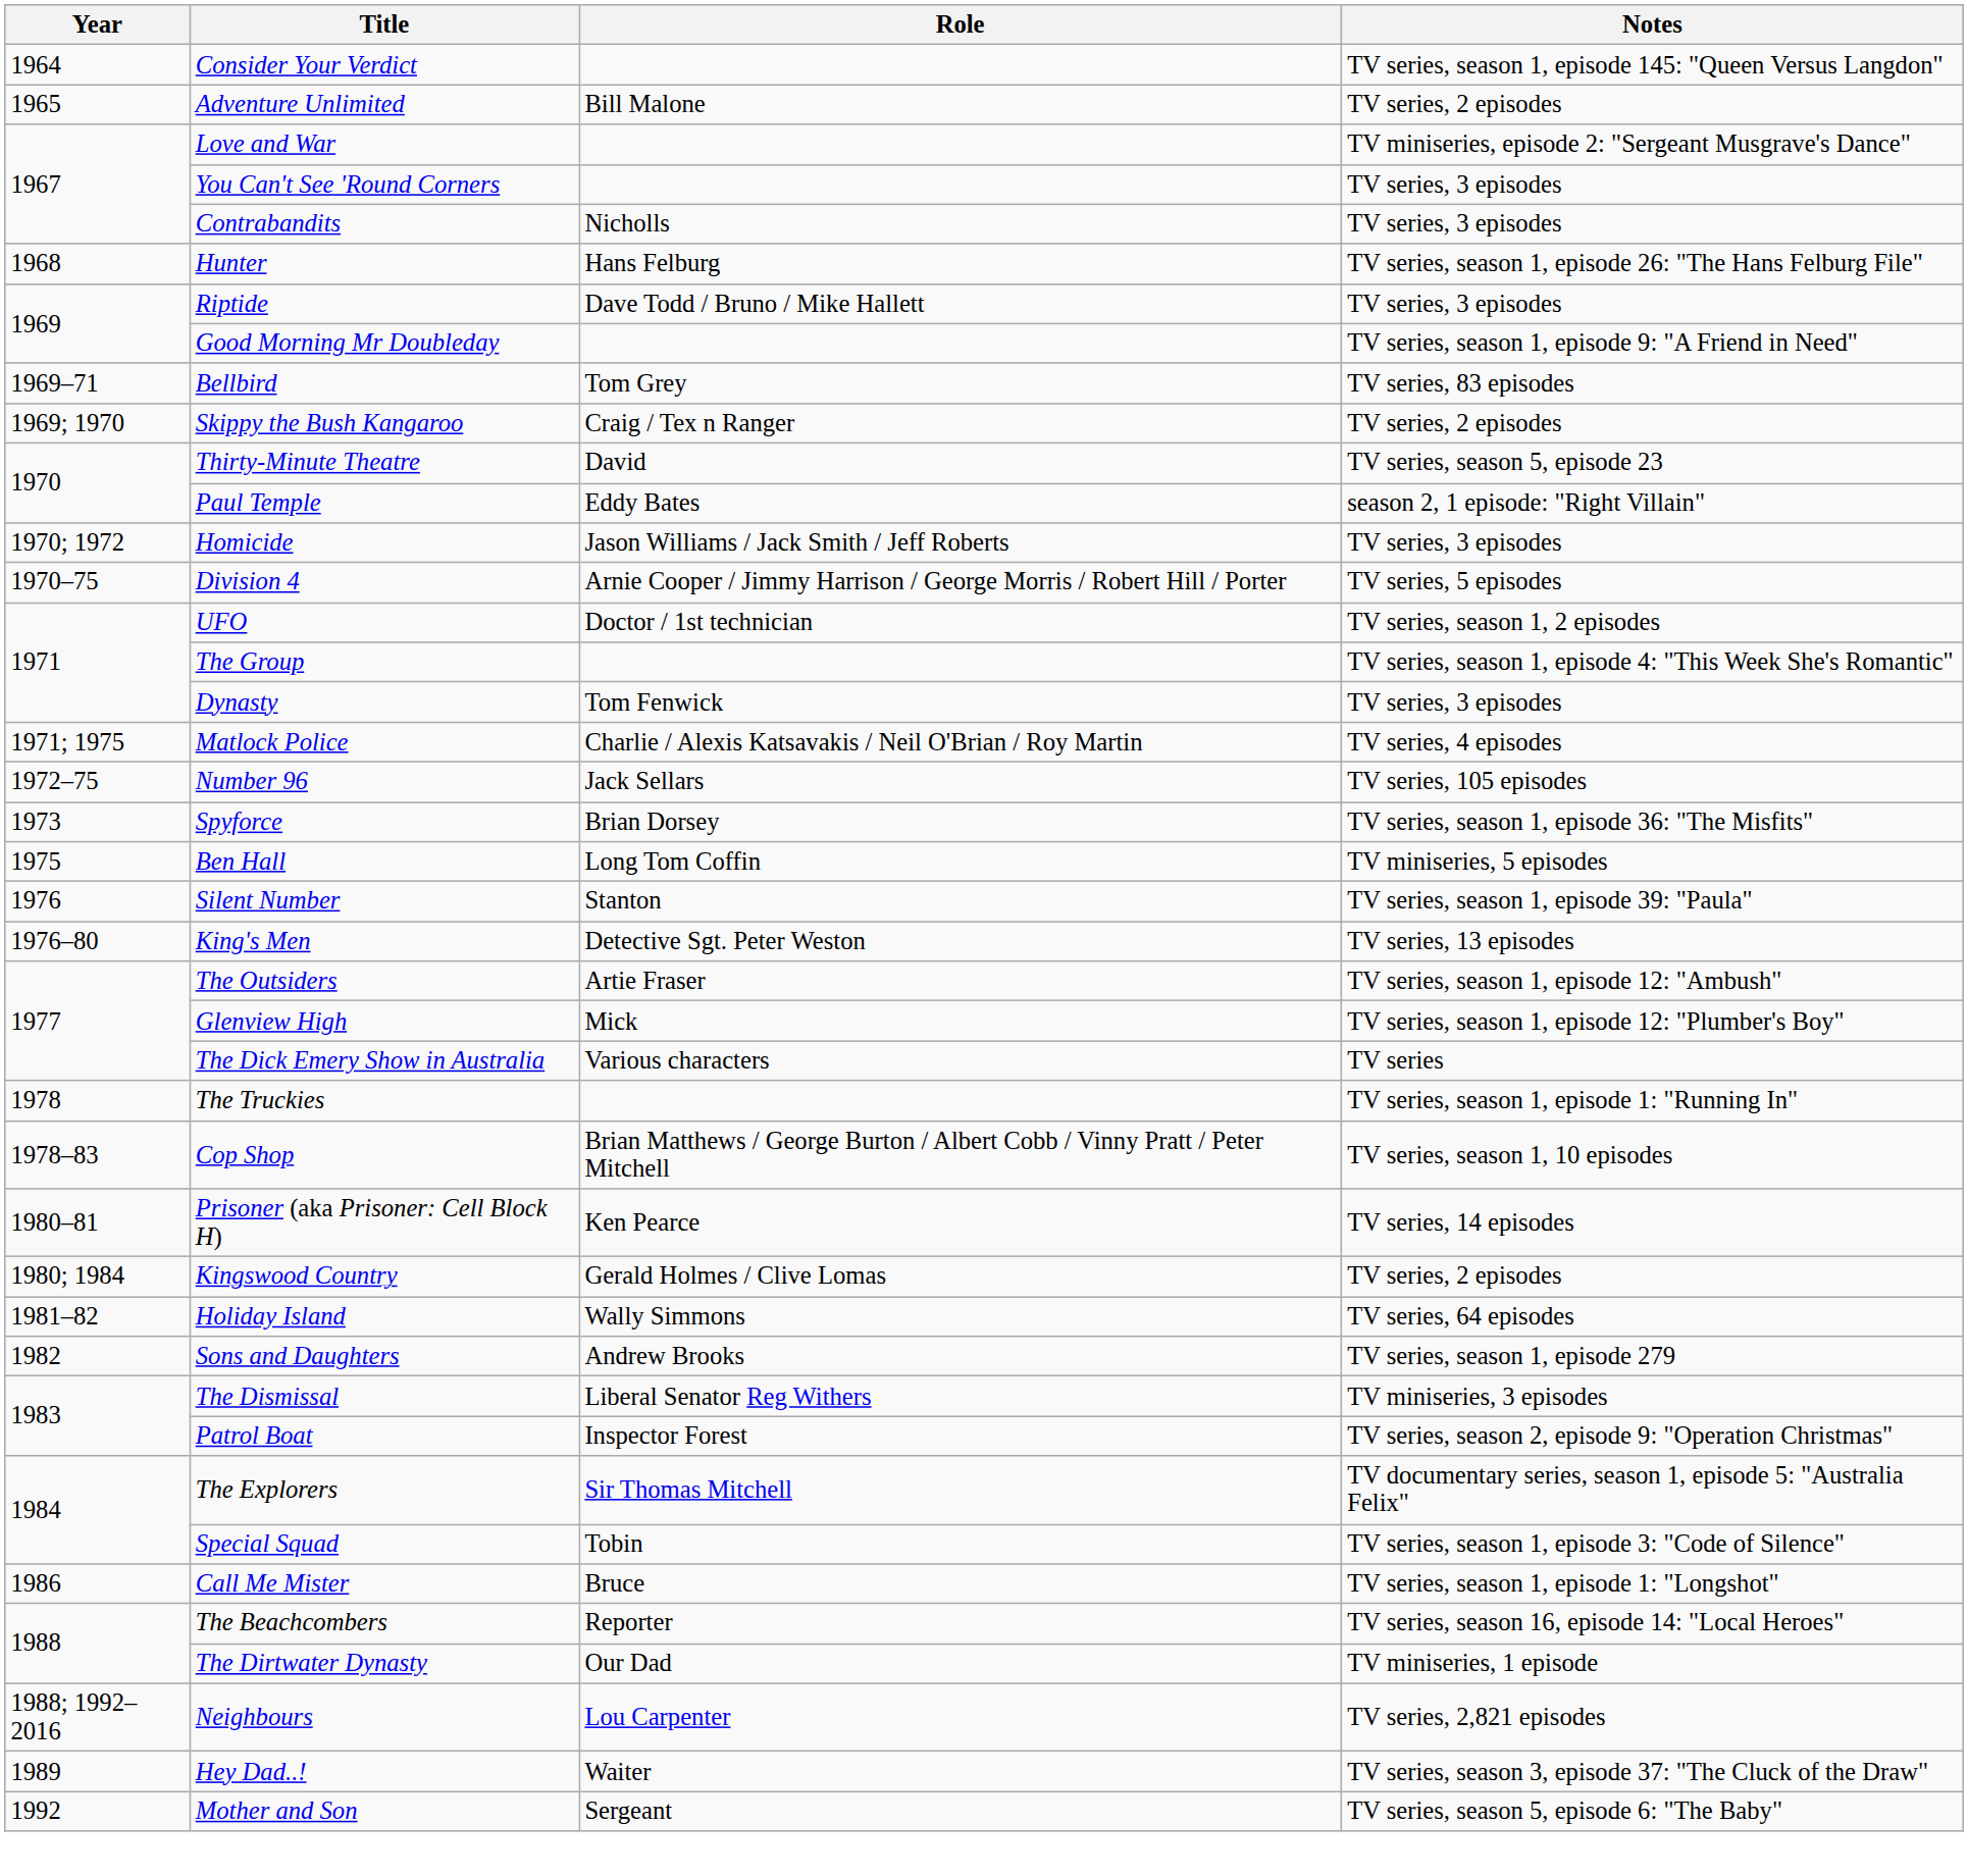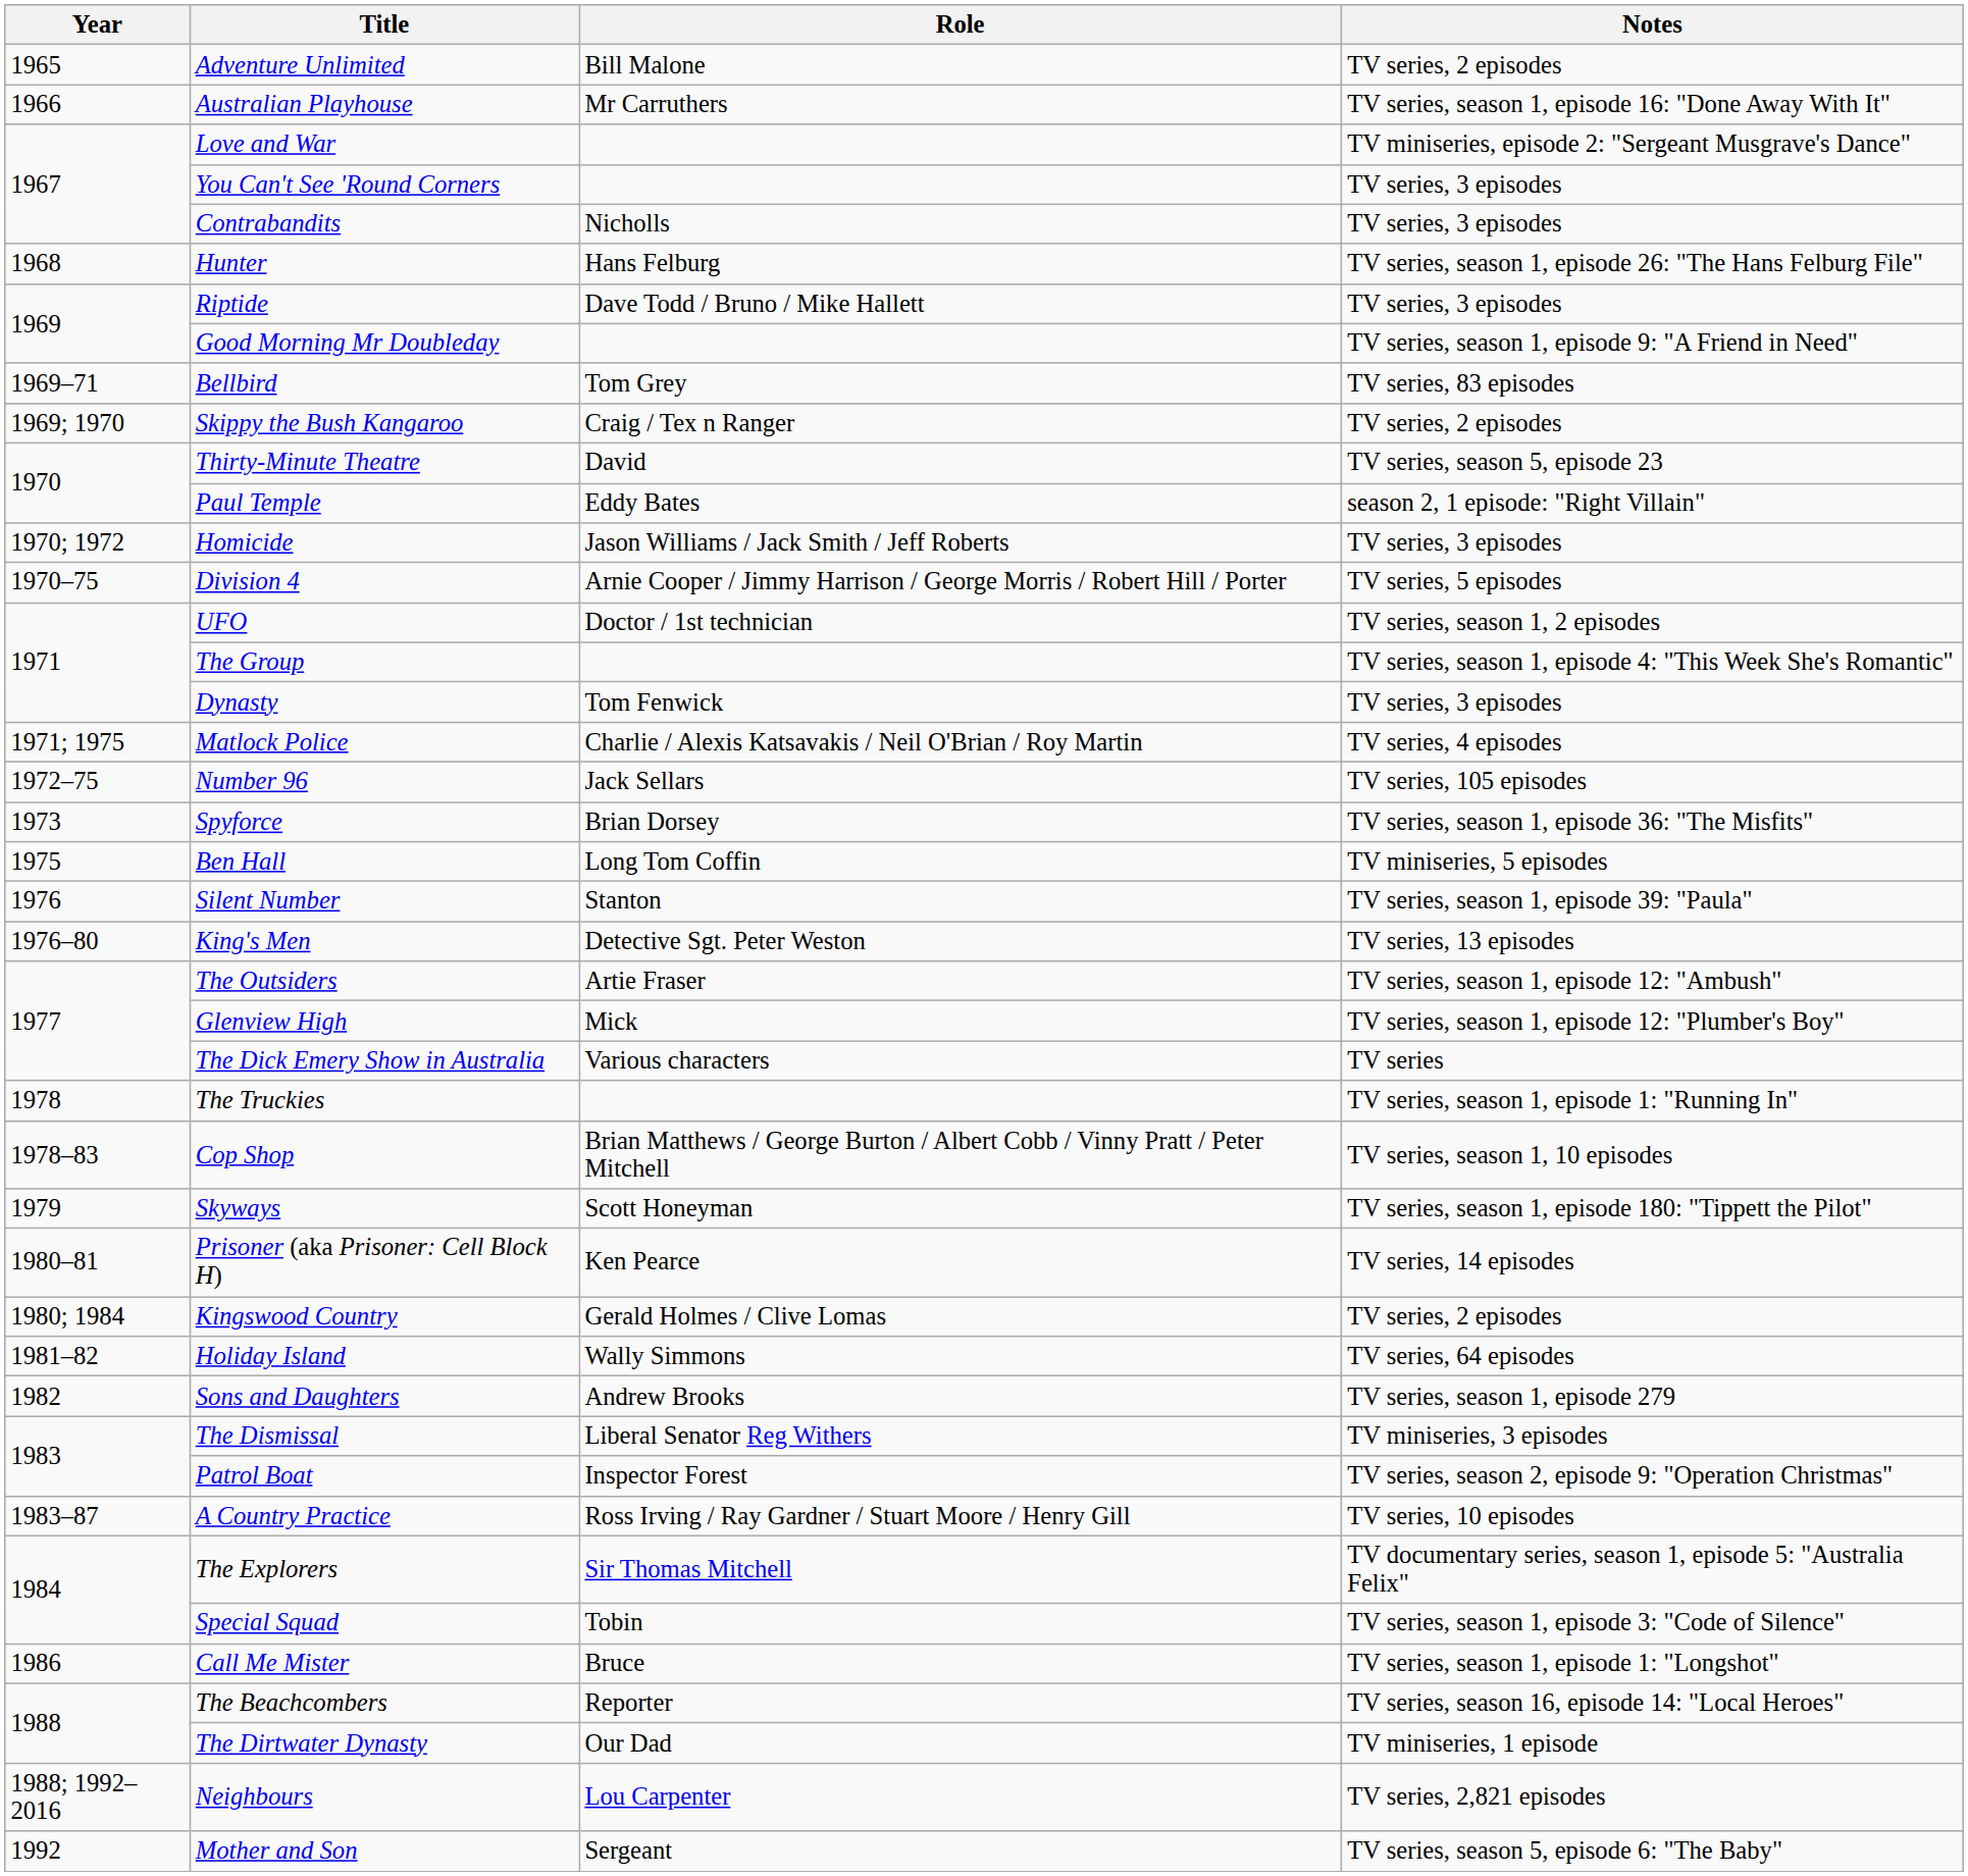- row: 1964 | Consider Your Verdict | TV series, season 1, episode 145: "Queen Versus Langdon"
+ row: 1966 | Australian Playhouse | Mr Carruthers | TV series, season 1, episode 16: "Done Away With It"
+ row: 1979 | Skyways | Scott Honeyman | TV series, season 1, episode 180: "Tippett the Pilot"
+ row: 1983–87 | A Country Practice | Ross Irving / Ray Gardner / Stuart Moore / Henry Gill | TV series, 10 episodes
- row: 1989 | Hey Dad..! | Waiter | TV series, season 3, episode 37: "The Cluck of the Draw"
